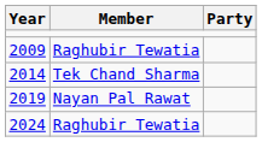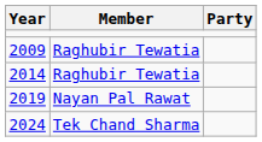2014 | Member: Tek Chand Sharma -> Raghubir Tewatia
2024 | Member: Raghubir Tewatia -> Tek Chand Sharma
